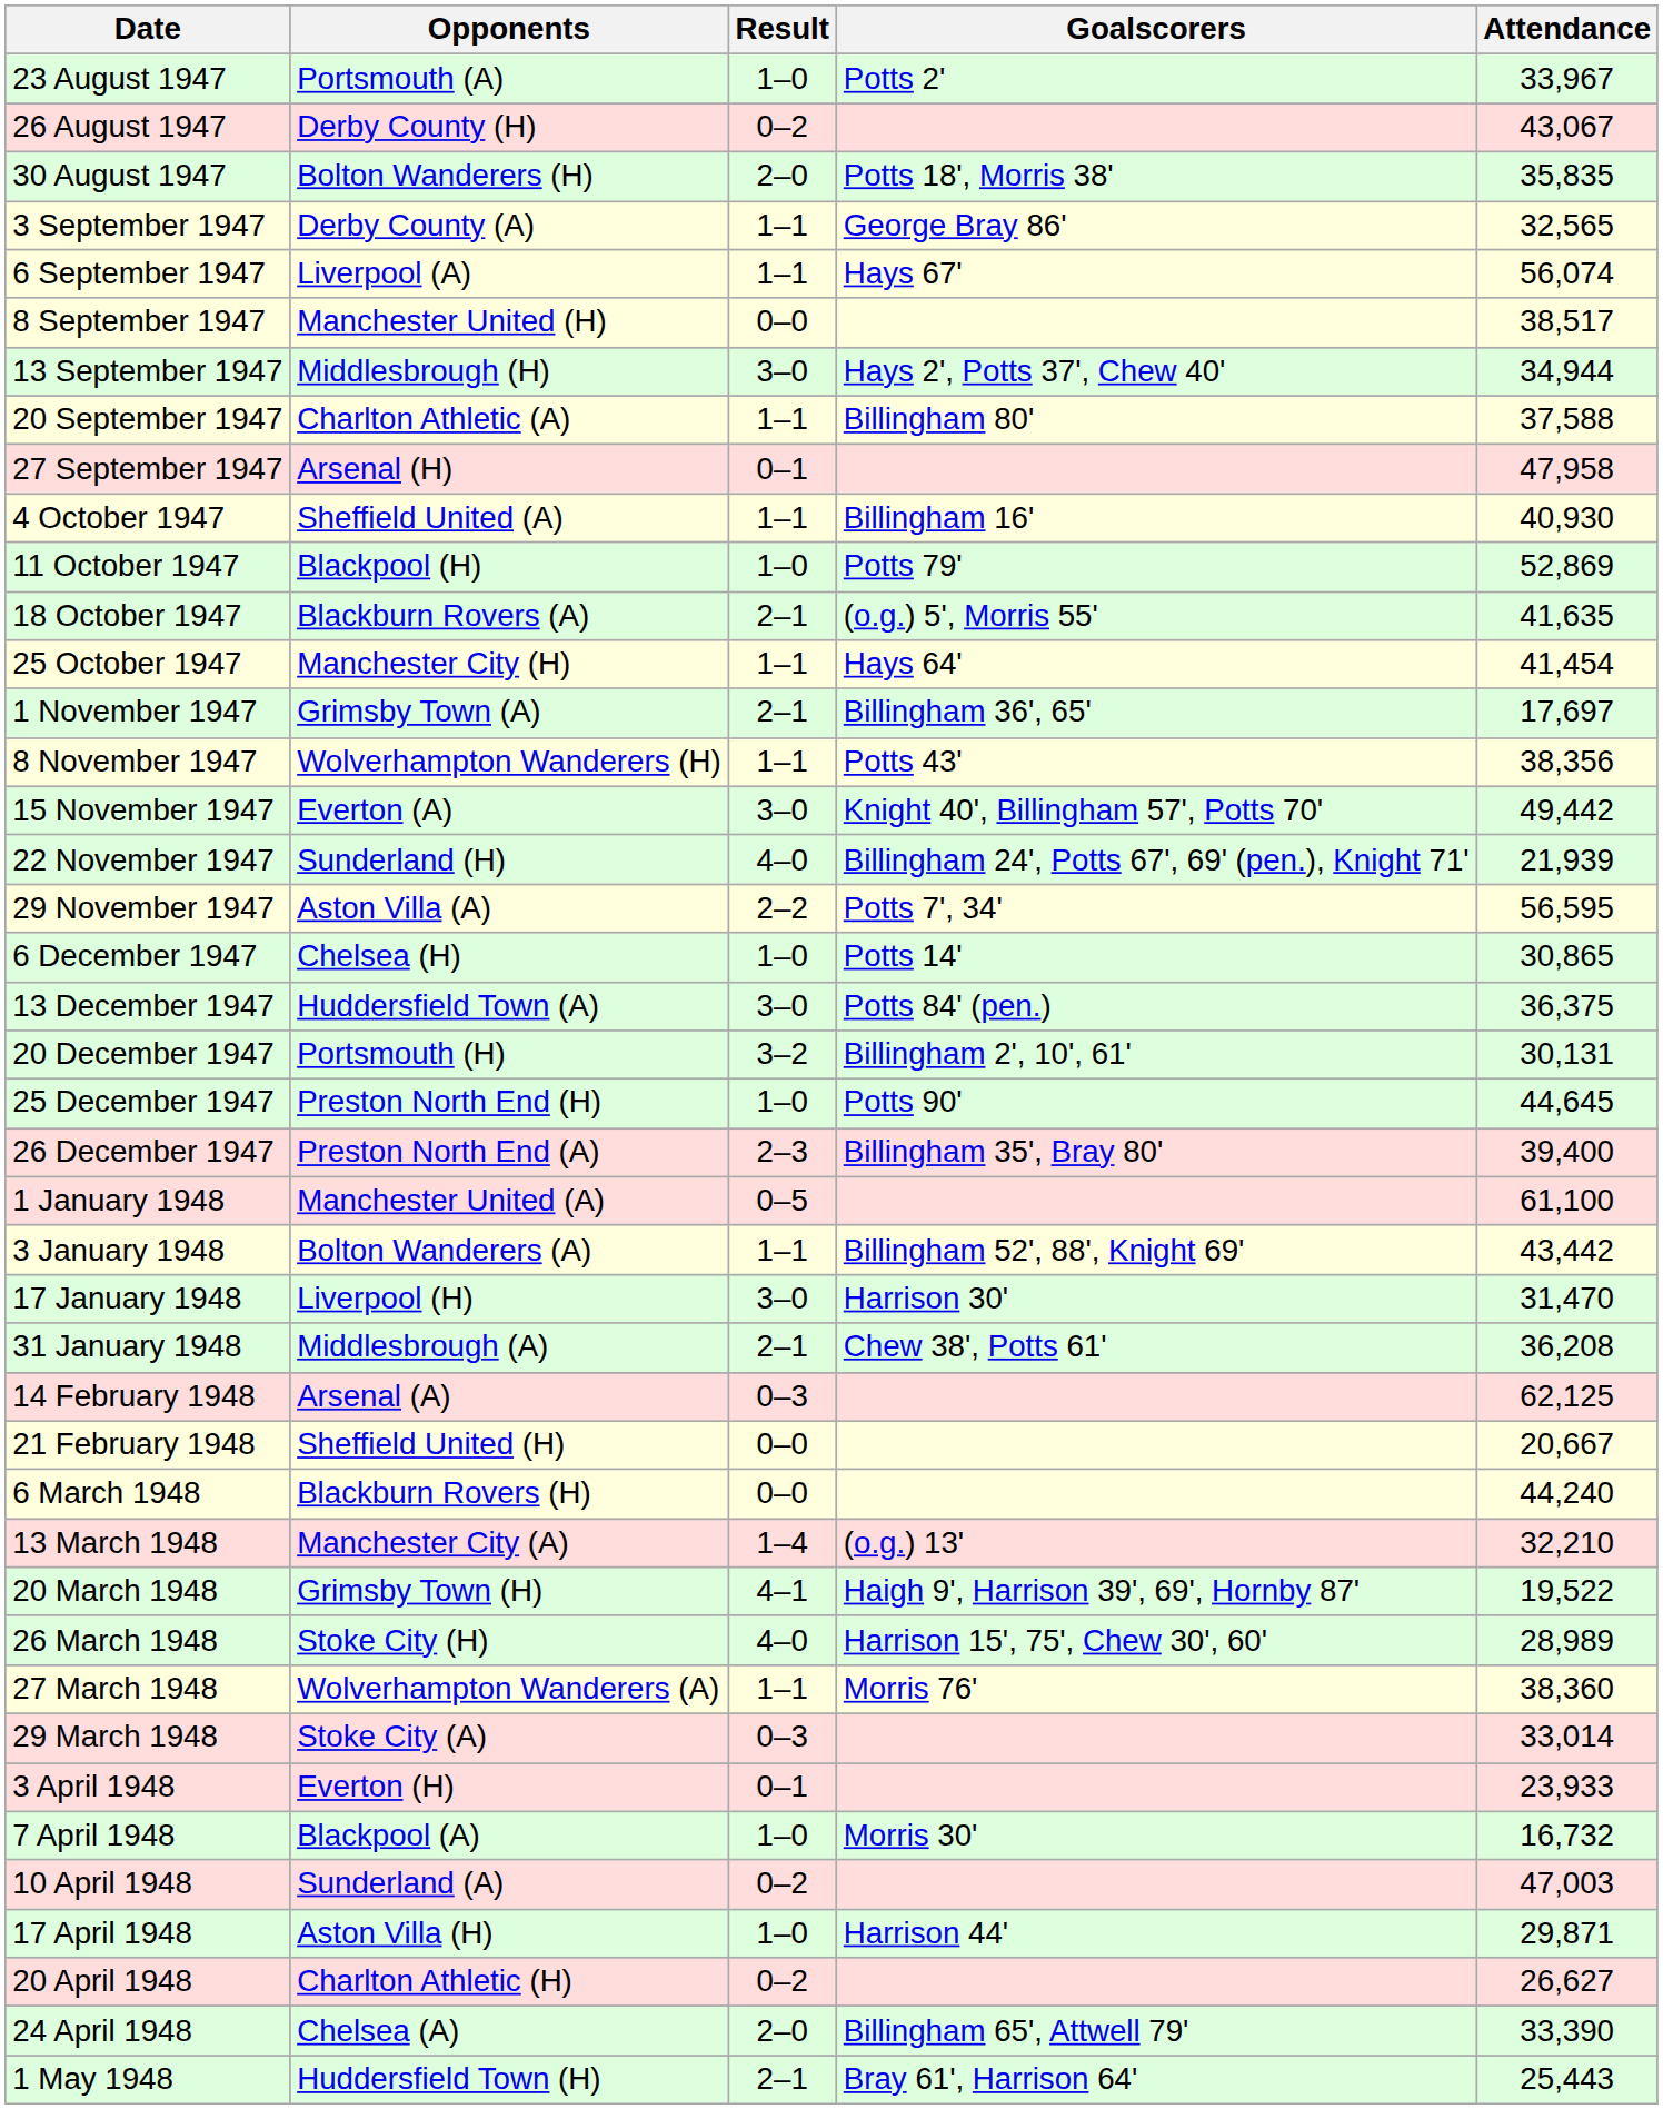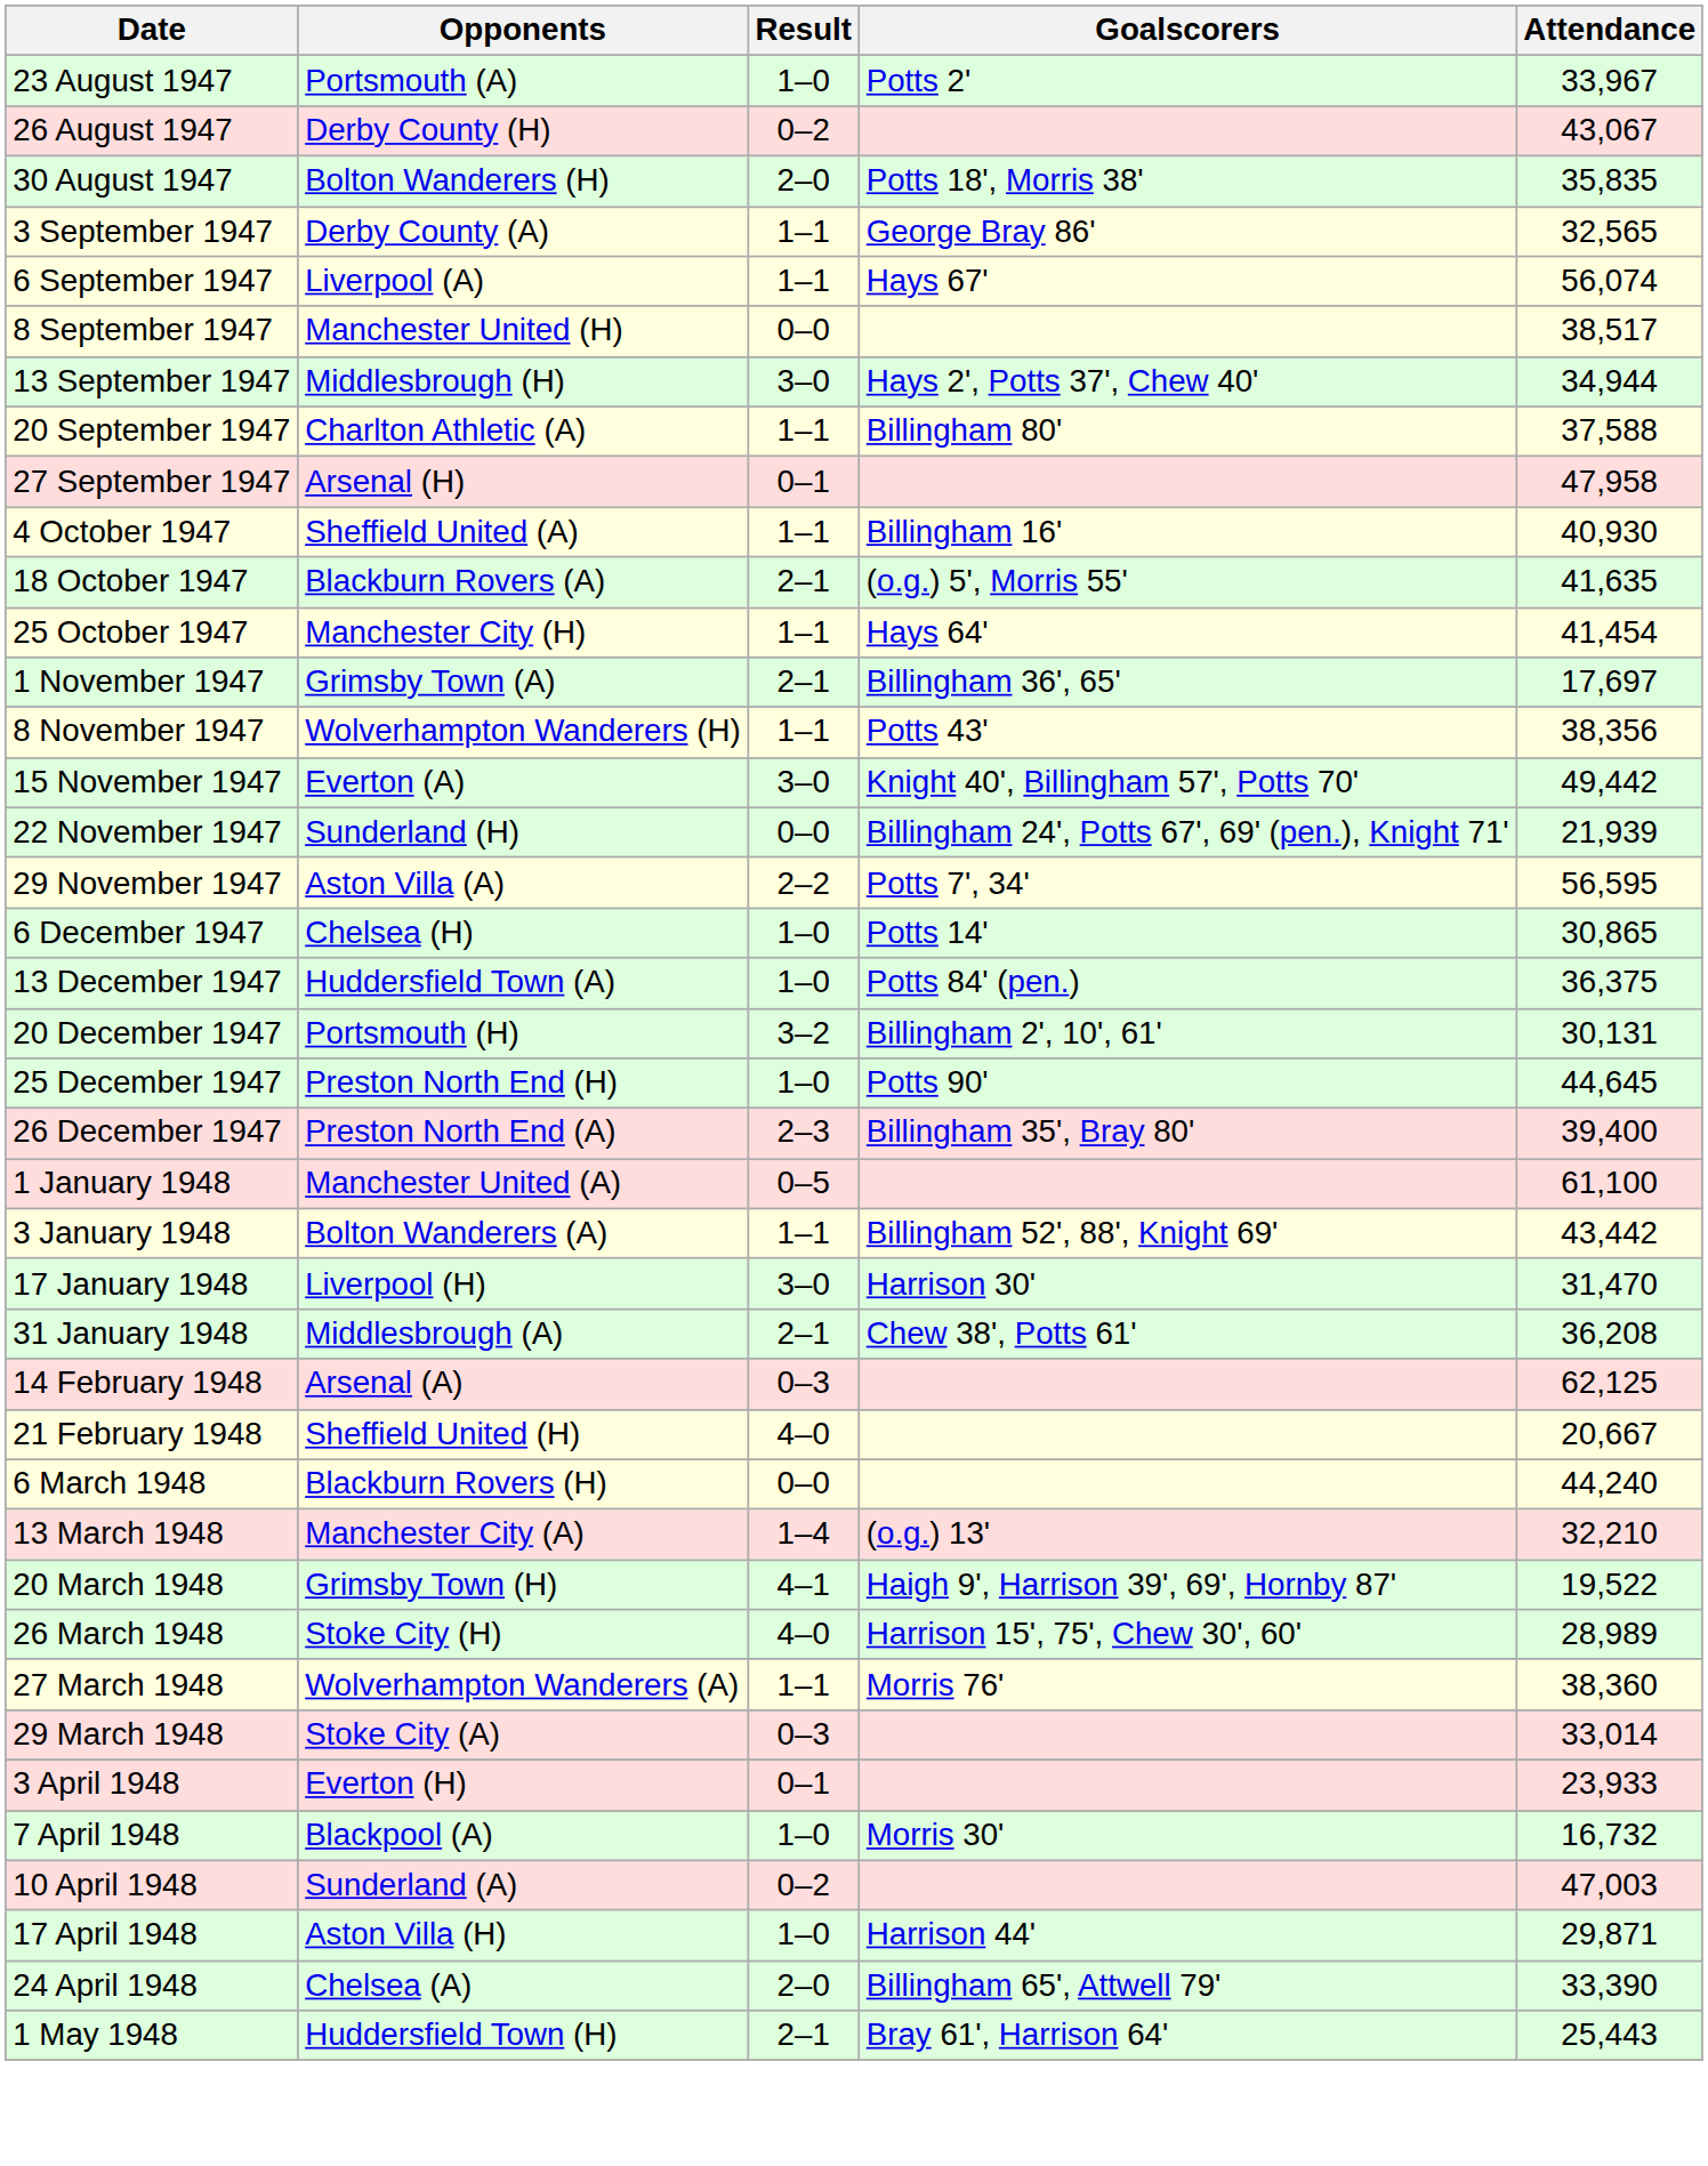- row: 11 October 1947 | Blackpool (H) | 1–0 | Potts 79' | 52,869
22 November 1947 | Result: 4–0 -> 0–0
13 December 1947 | Result: 3–0 -> 1–0
21 February 1948 | Result: 0–0 -> 4–0
- row: 20 April 1948 | Charlton Athletic (H) | 0–2 | 26,627
